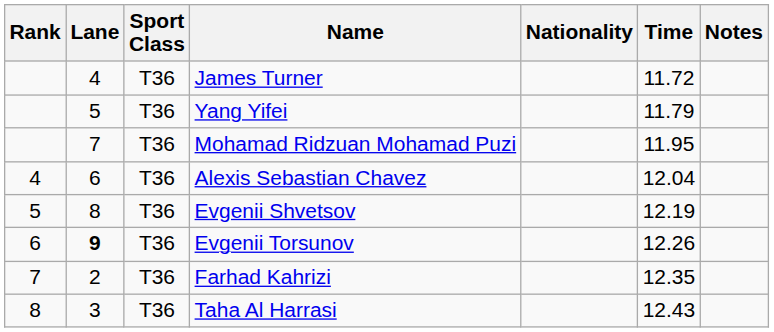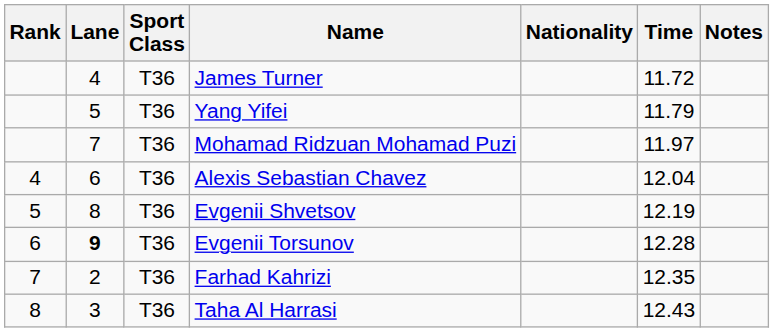Mohamad Ridzuan Mohamad Puzi | Time: 11.95 -> 11.97
Evgenii Torsunov | Time: 12.26 -> 12.28
